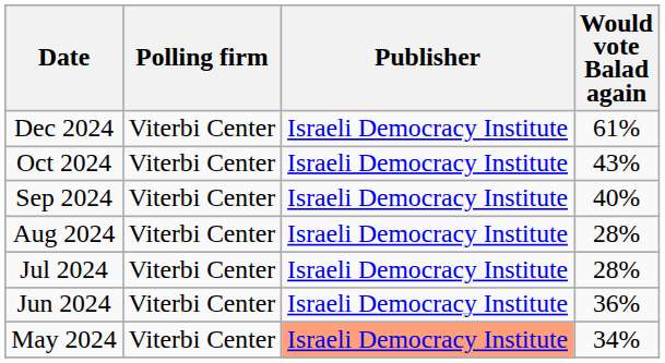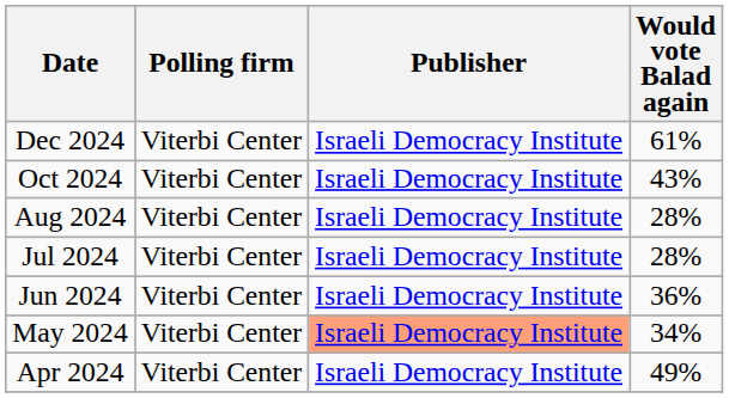- row: Sep 2024 | Viterbi Center | Israeli Democracy Institute | 40%
+ row: Apr 2024 | Viterbi Center | Israeli Democracy Institute | 49%
